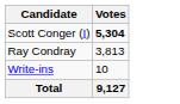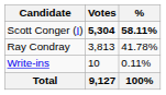+ column: % | 58.11% | 41.78% | 0.11% | 100%
